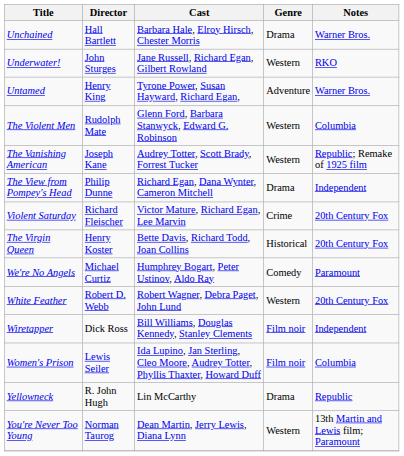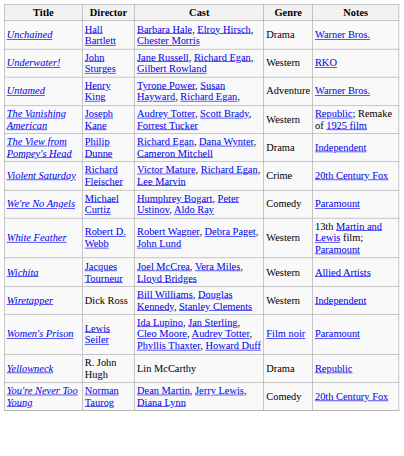- row: The Violent Men | Rudolph Mate | Glenn Ford, Barbara Stanwyck, Edward G. Robinson | Western | Columbia
- row: The Virgin Queen | Henry Koster | Bette Davis, Richard Todd, Joan Collins | Historical | 20th Century Fox
White Feather | Notes: 20th Century Fox -> 13th Martin and Lewis film; Paramount
+ row: Wichita | Jacques Tourneur | Joel McCrea, Vera Miles, Lloyd Bridges | Western | Allied Artists
Wiretapper | Genre: Film noir -> Western
Women's Prison | Notes: Columbia -> Paramount
You're Never Too Young | Genre: Western -> Comedy
You're Never Too Young | Notes: 13th Martin and Lewis film; Paramount -> 20th Century Fox
